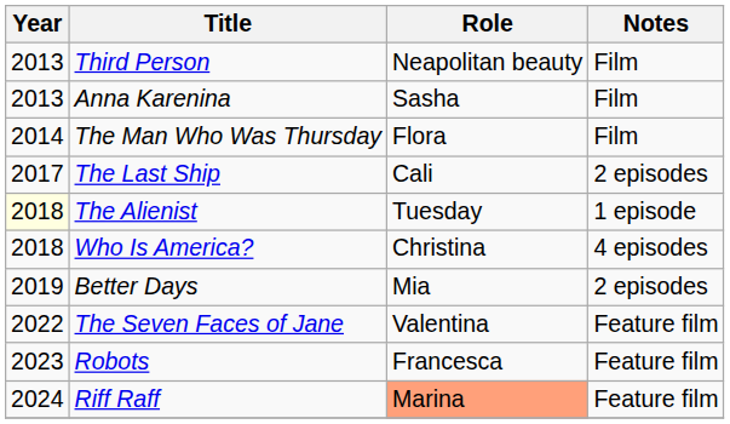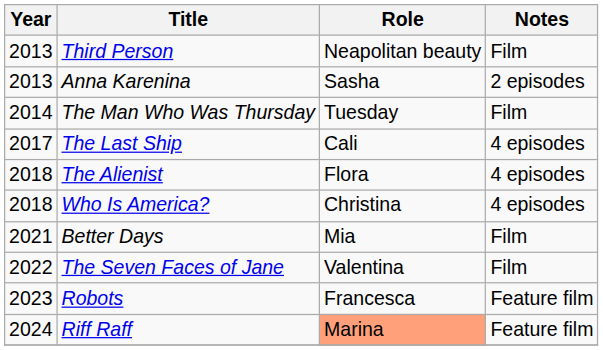Anna Karenina | Notes: Film -> 2 episodes
The Man Who Was Thursday | Role: Flora -> Tuesday
The Last Ship | Notes: 2 episodes -> 4 episodes
The Alienist | Year: lightyellow background -> no background
The Alienist | Role: Tuesday -> Flora
The Alienist | Notes: 1 episode -> 4 episodes
Better Days | Year: 2019 -> 2021
Better Days | Notes: 2 episodes -> Film
The Seven Faces of Jane | Notes: Feature film -> Film
